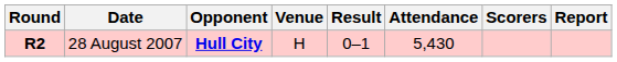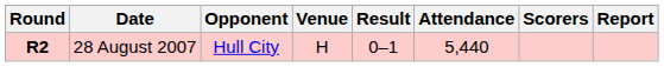28 August 2007 | Opponent: bold -> normal
28 August 2007 | Attendance: 5,430 -> 5,440
